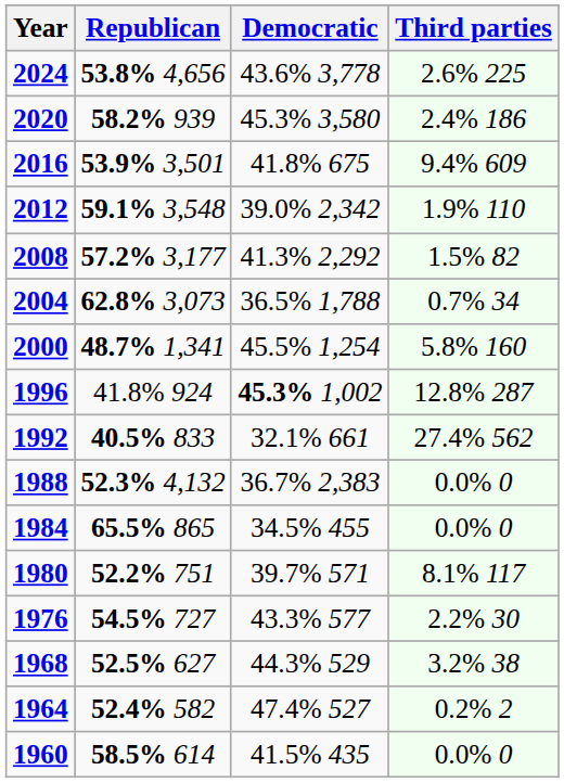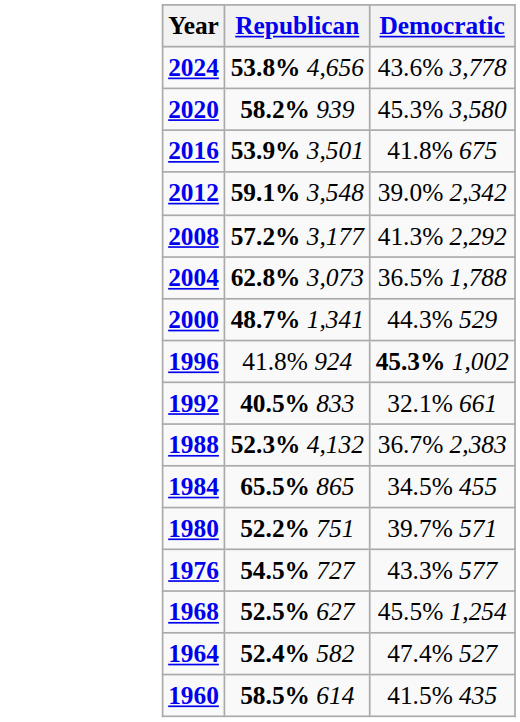- column: Third parties | 2.6% 225 | 2.4% 186 | 9.4% 609 | 1.9% 110 | 1.5% 82 | 0.7% 34 | 5.8% 160 | 12.8% 287 | 27.4% 562 | 0.0% 0 | 0.0% 0 | 8.1% 117 | 2.2% 30 | 3.2% 38 | 0.2% 2 | 0.0% 0
2000 | Democratic: 45.5% 1,254 -> 44.3% 529
1968 | Democratic: 44.3% 529 -> 45.5% 1,254
